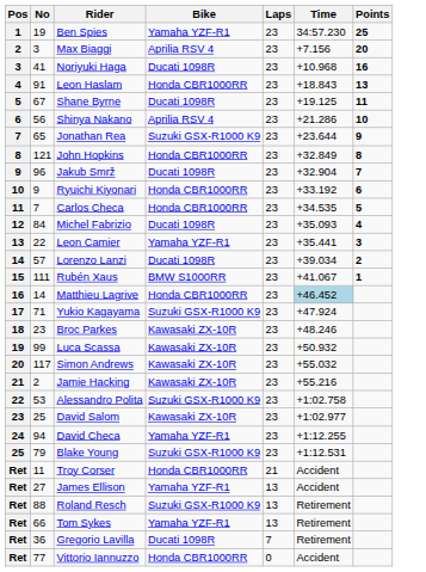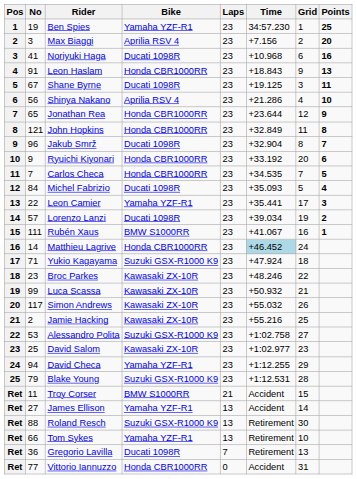+ column: Grid | 1 | 2 | 6 | 9 | 3 | 4 | 12 | 11 | 8 | 20 | 7 | 5 | 17 | 19 | 16 | 24 | 18 | 22 | 21 | 26 | 25 | 27 | 23 | 29 | 28 | 15 | 14 | 30 | 10 | 13 | 31
Jonathan Rea | Bike: Suzuki GSX-R1000 K9 -> Honda CBR1000RR
Troy Corser | Bike: Honda CBR1000RR -> BMW S1000RR
